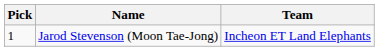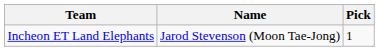columns swapped: Pick <-> Team
